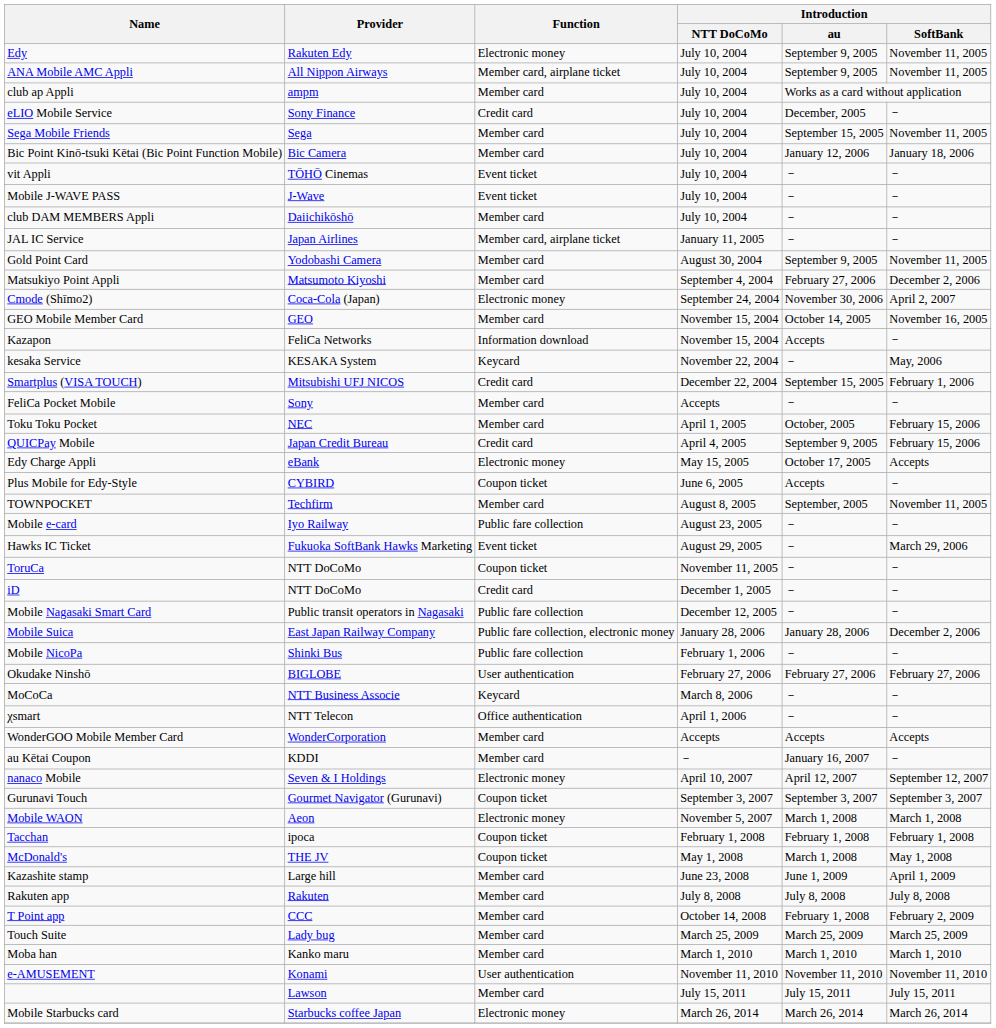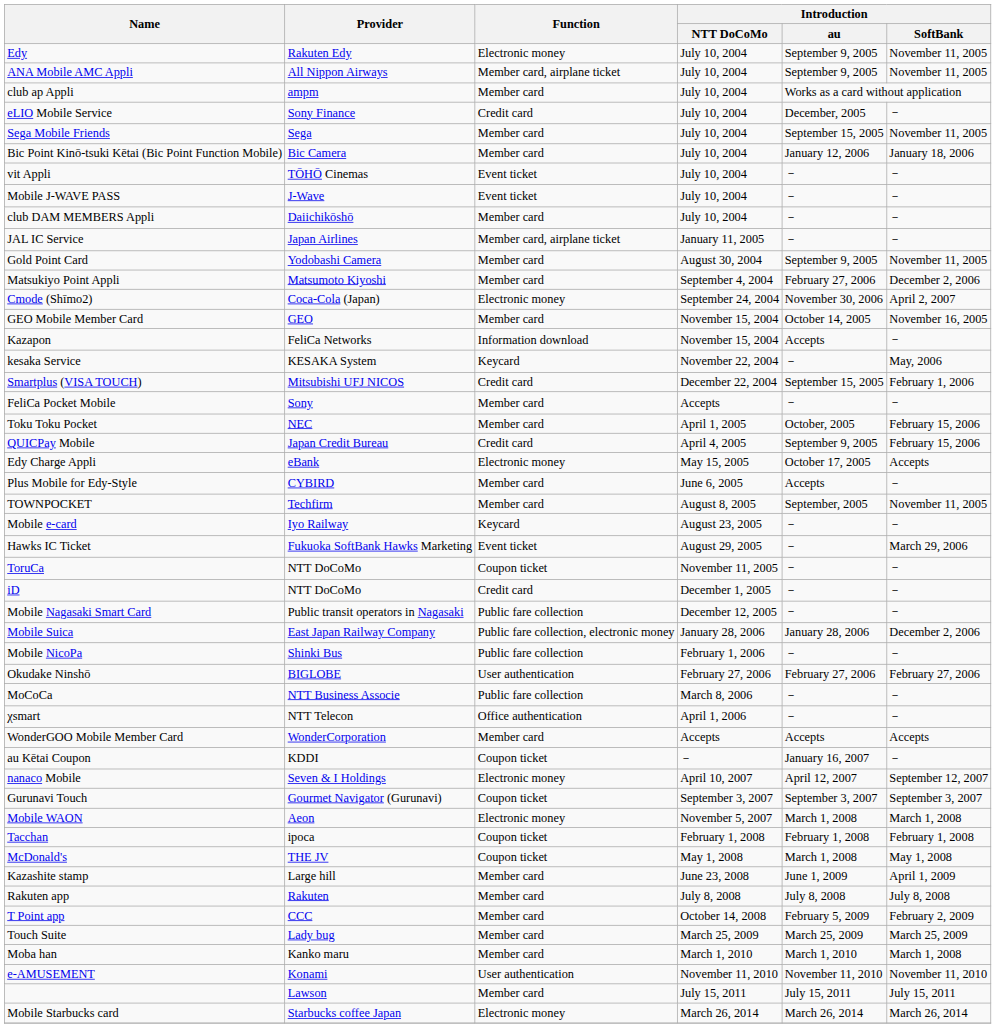Plus Mobile for Edy-Style | Function: Coupon ticket -> Member card
Mobile e-card | Function: Public fare collection -> Keycard
MoCoCa | Function: Keycard -> Public fare collection
au Kētai Coupon | Function: Member card -> Coupon ticket
T Point app | Introduction / au: February 1, 2008 -> February 5, 2009
Moba han | Introduction / SoftBank: March 1, 2010 -> March 1, 2008
